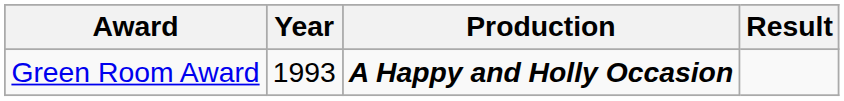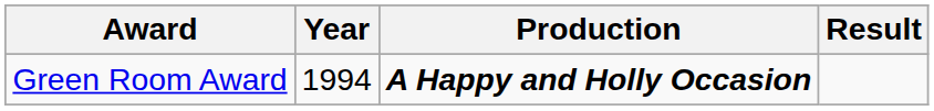Green Room Award | Year: 1993 -> 1994
